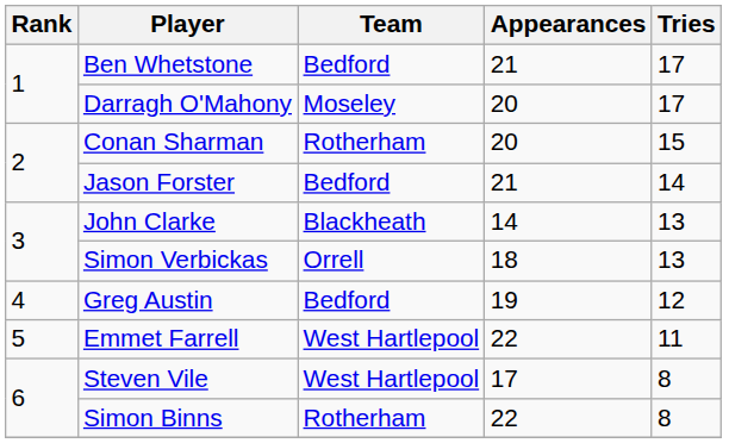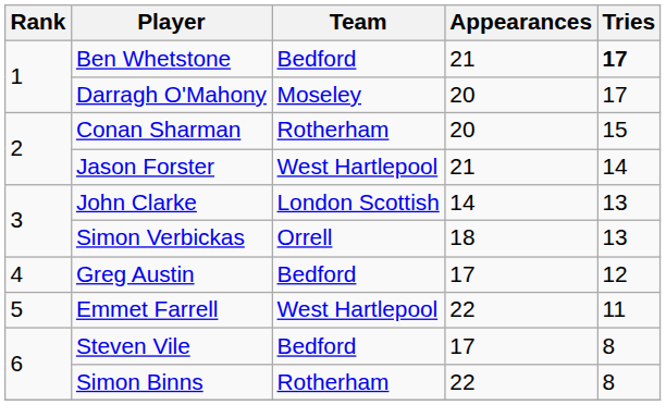Ben Whetstone | Tries: normal -> bold
Jason Forster | Team: Bedford -> West Hartlepool
John Clarke | Team: Blackheath -> London Scottish
Greg Austin | Appearances: 19 -> 17
Steven Vile | Team: West Hartlepool -> Bedford
